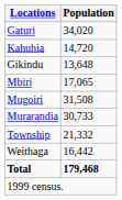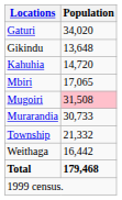rows swapped: Gikindu <-> Kahuhia
Mugoiri | Population: no background -> pink background
